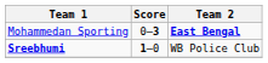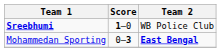rows swapped: Sreebhumi <-> Mohammedan Sporting
